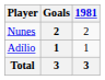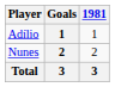rows swapped: Nunes <-> Adílio
